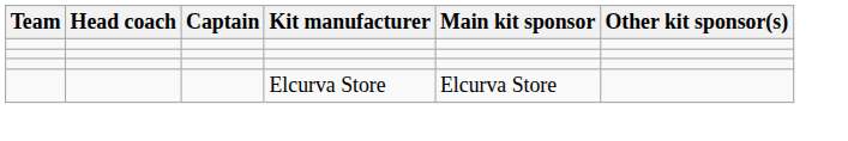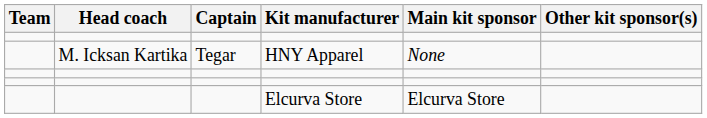+ row: M. Icksan Kartika | Tegar | HNY Apparel | None
